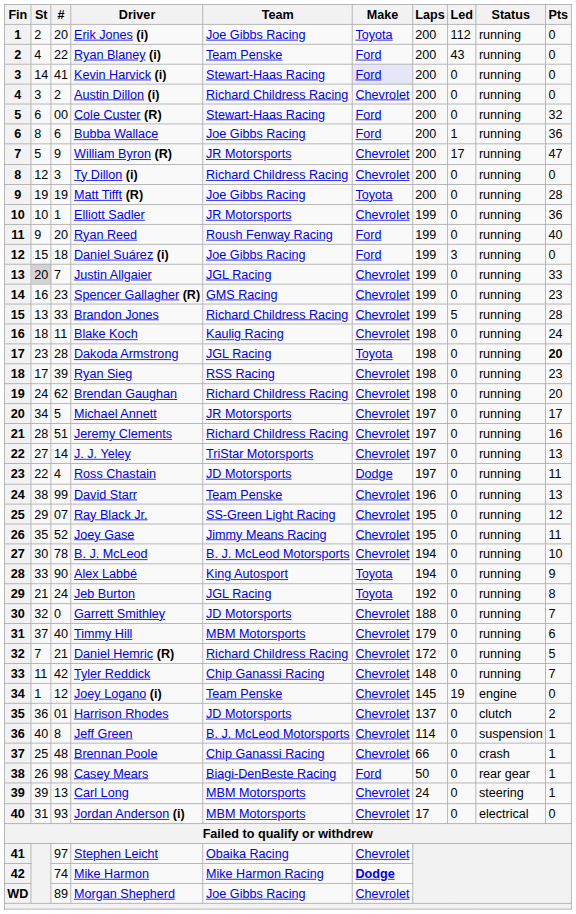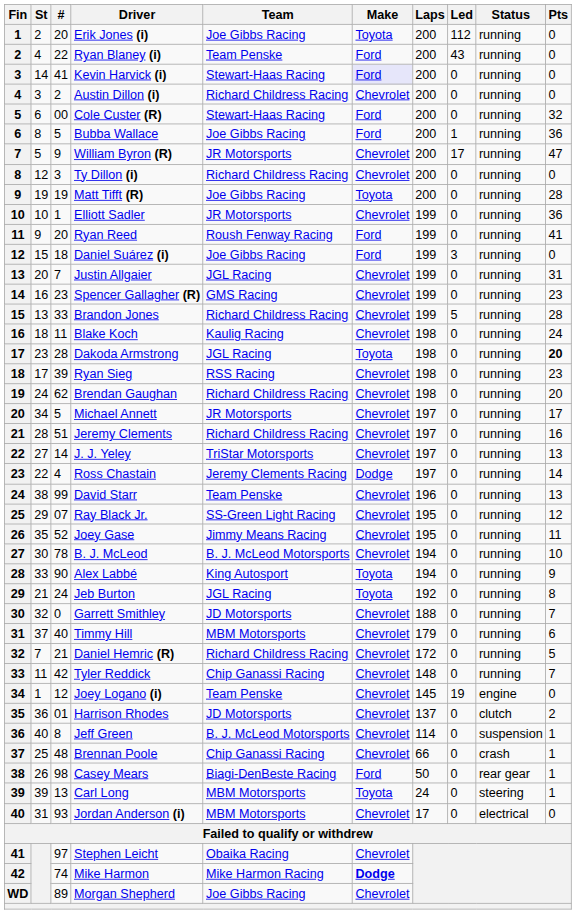Bubba Wallace | #: 6 -> 5
Ryan Reed | Pts: 40 -> 41
Justin Allgaier | St: lightgrey background -> no background
Justin Allgaier | Pts: 33 -> 31
Ross Chastain | Team: JD Motorsports -> Jeremy Clements Racing
Ross Chastain | Pts: 11 -> 14
Carl Long | Make: Chevrolet -> Toyota
